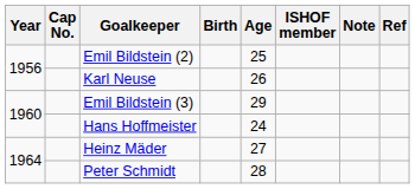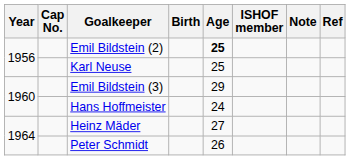Emil Bildstein (2) | Age: normal -> bold
Karl Neuse | Age: 26 -> 25
Peter Schmidt | Age: 28 -> 26
